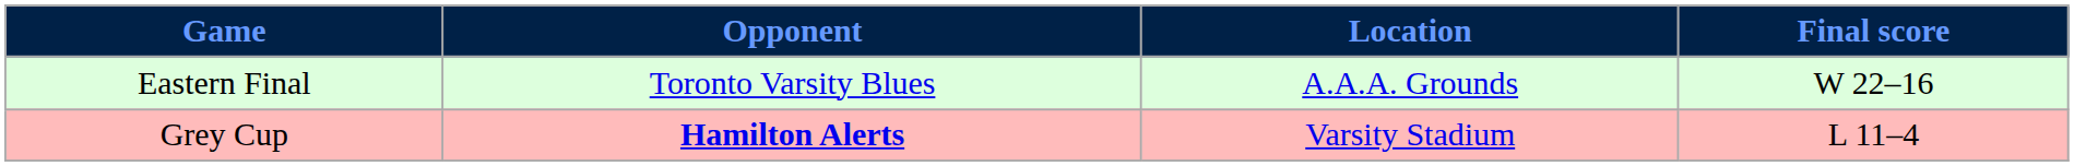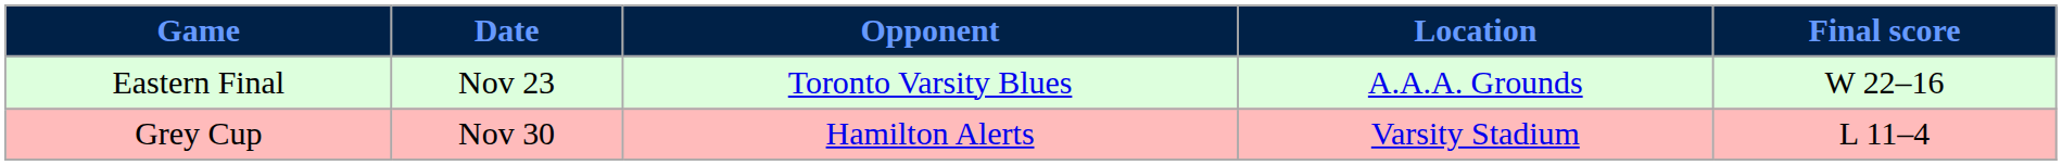+ column: Date | Nov 23 | Nov 30
Grey Cup | Opponent: bold -> normal
